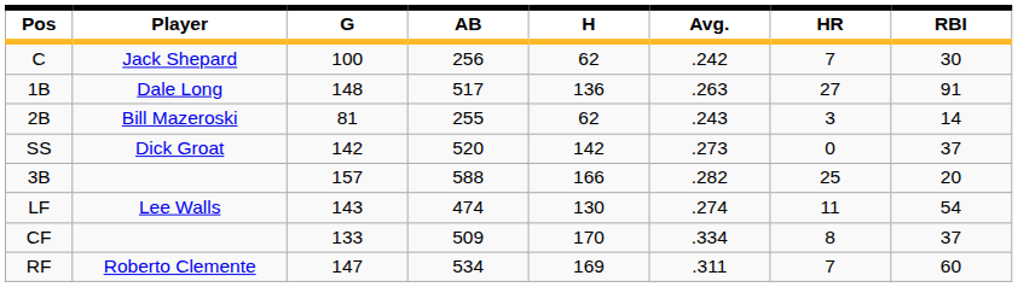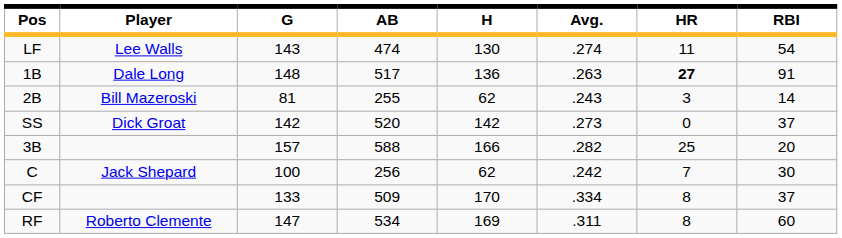rows swapped: C <-> LF
1B | HR: normal -> bold
RF | HR: 7 -> 8
